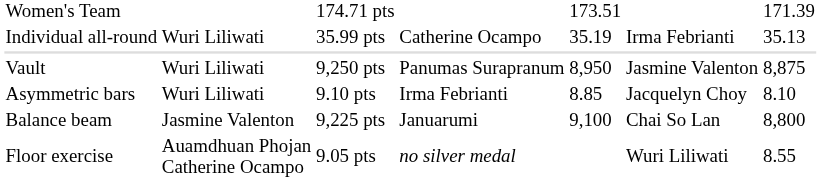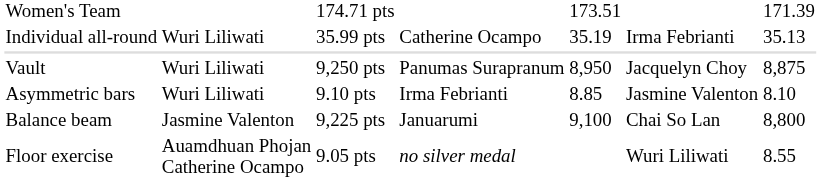Vault | column 6: Jasmine Valenton -> Jacquelyn Choy
Asymmetric bars | column 6: Jacquelyn Choy -> Jasmine Valenton
